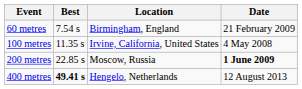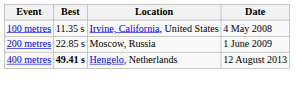- row: 60 metres | 7.54 s | Birmingham, England | 21 February 2009
200 metres | Date: bold -> normal
